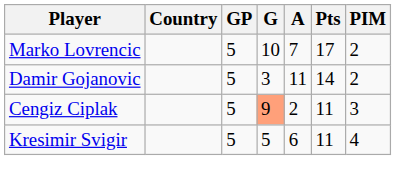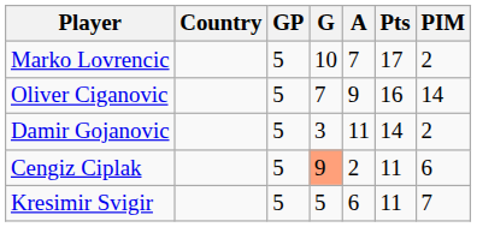+ row: Oliver Ciganovic | 5 | 7 | 9 | 16 | 14
Cengiz Ciplak | PIM: 3 -> 6
Kresimir Svigir | PIM: 4 -> 7
